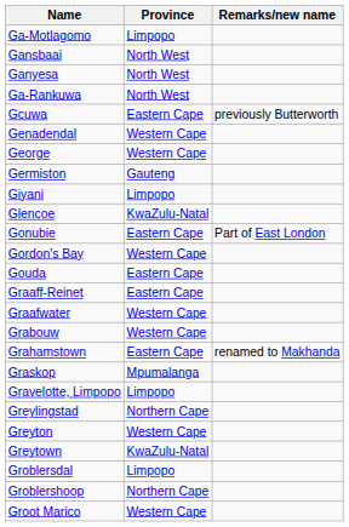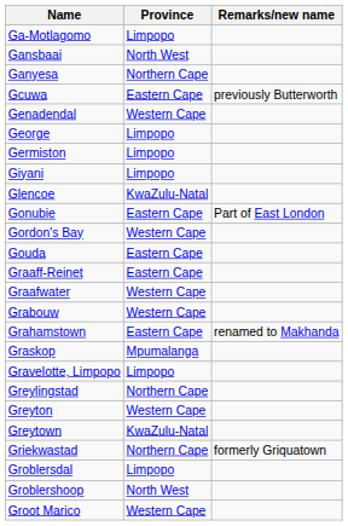Ganyesa | Province: North West -> Northern Cape
- row: Ga-Rankuwa | North West
George | Province: Western Cape -> Limpopo
Germiston | Province: Gauteng -> Limpopo
+ row: Griekwastad | Northern Cape | formerly Griquatown
Groblershoop | Province: Northern Cape -> North West
